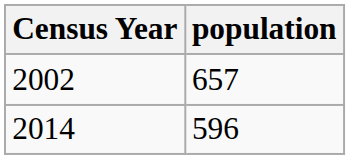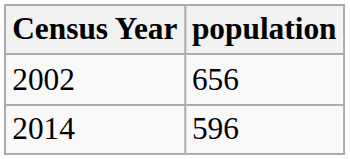2002 | population: 657 -> 656
